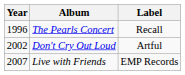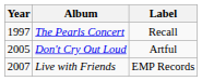The Pearls Concert | Year: 1996 -> 1997
Don't Cry Out Loud | Year: 2002 -> 2005
